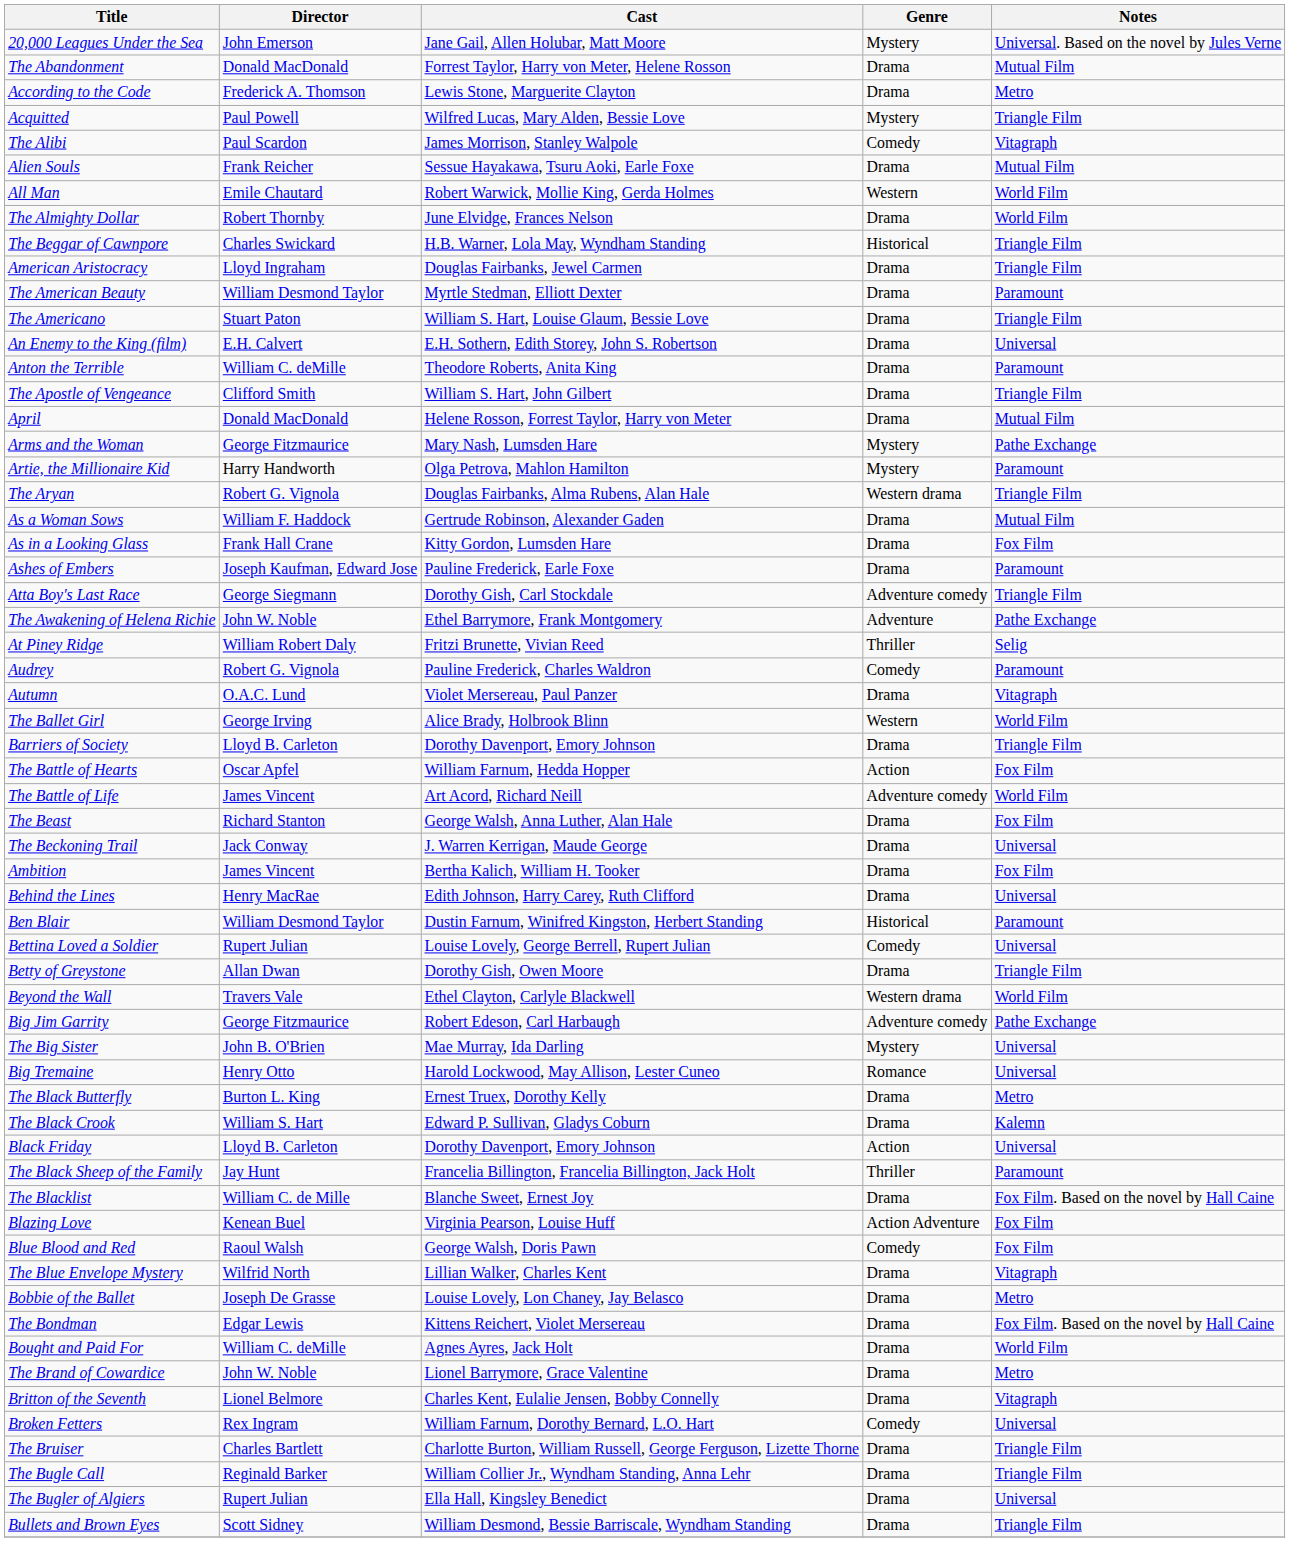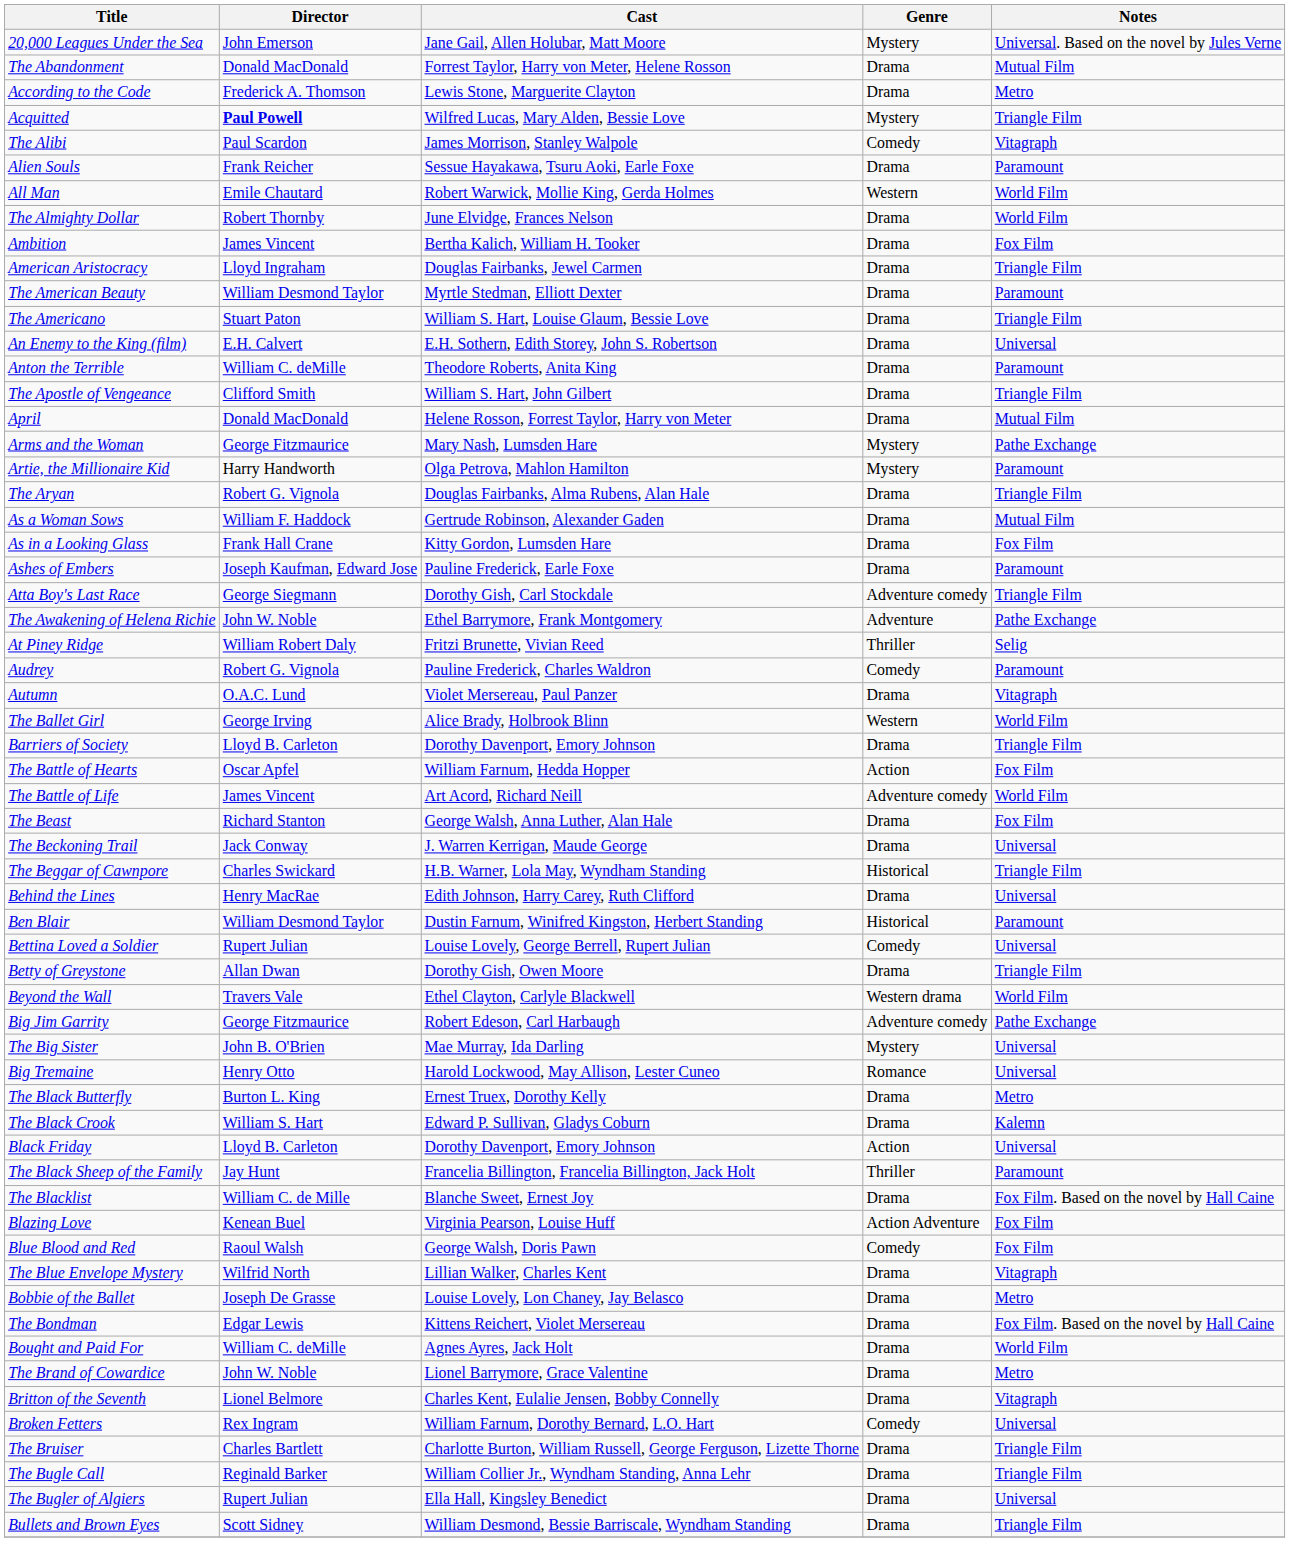Acquitted | Director: normal -> bold
Alien Souls | Notes: Mutual Film -> Paramount
rows swapped: Ambition <-> The Beggar of Cawnpore
The Aryan | Genre: Western drama -> Drama
